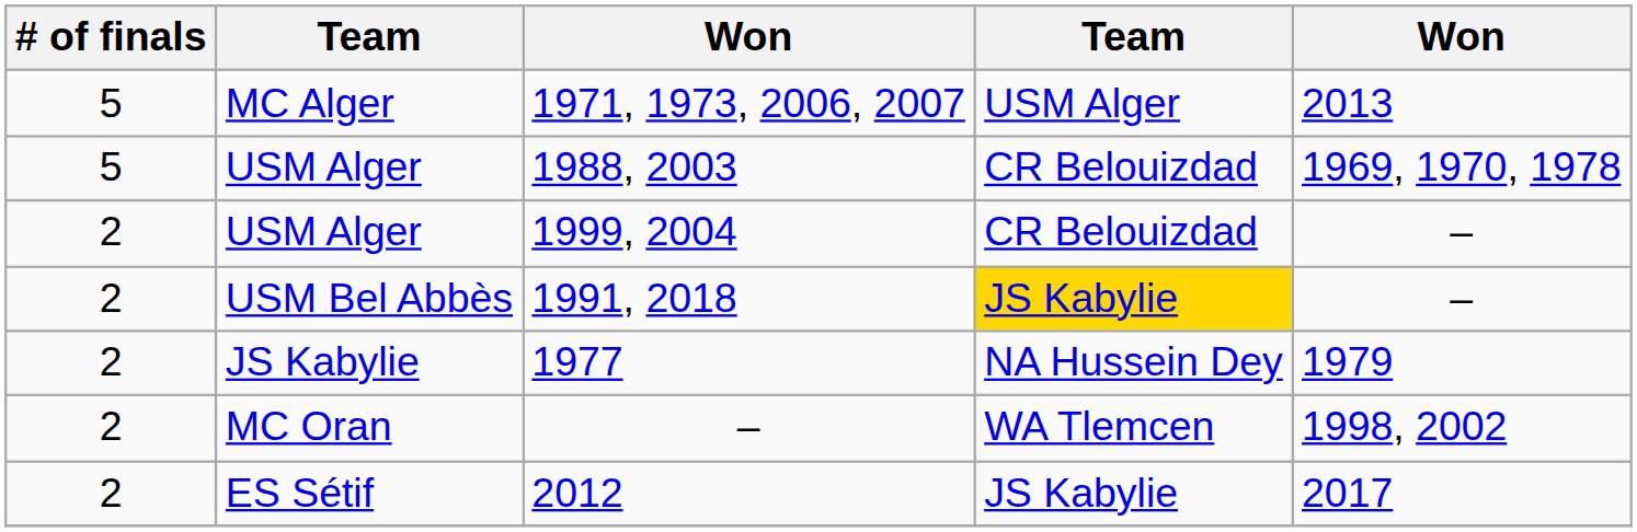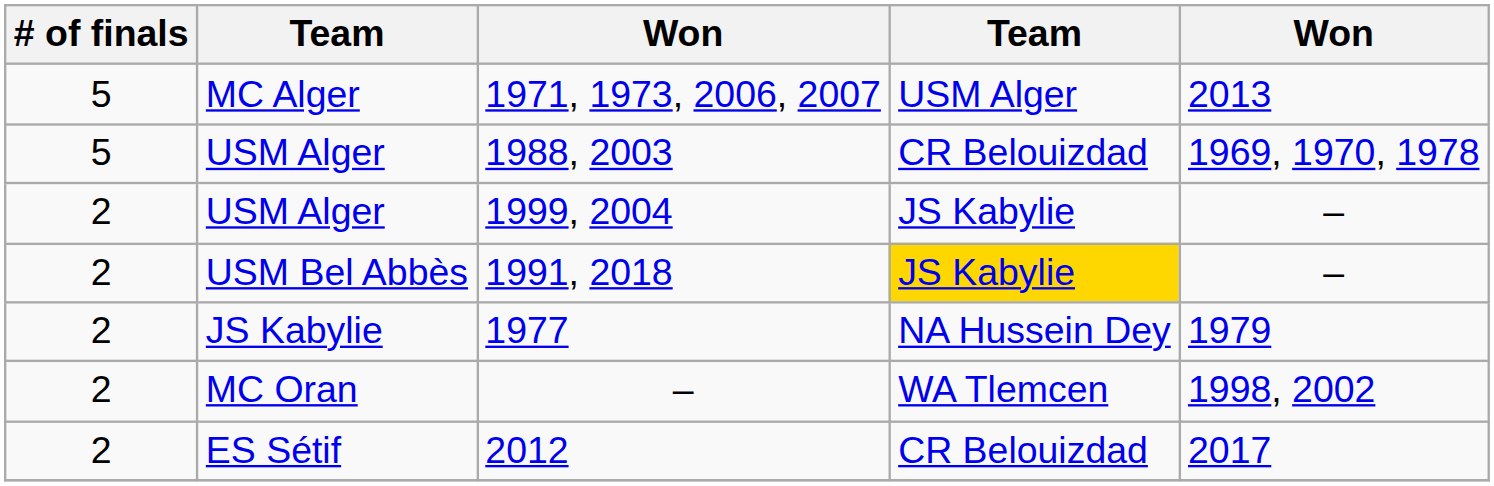1999, 2004 | column 4: CR Belouizdad -> JS Kabylie
2012 | column 4: JS Kabylie -> CR Belouizdad
